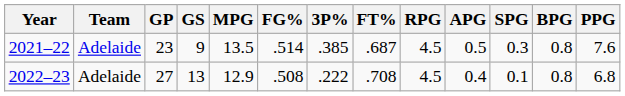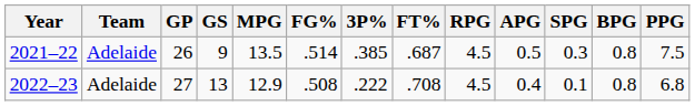2021–22 | GP: 23 -> 26
2021–22 | PPG: 7.6 -> 7.5
